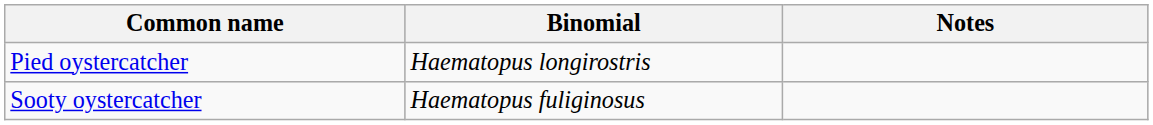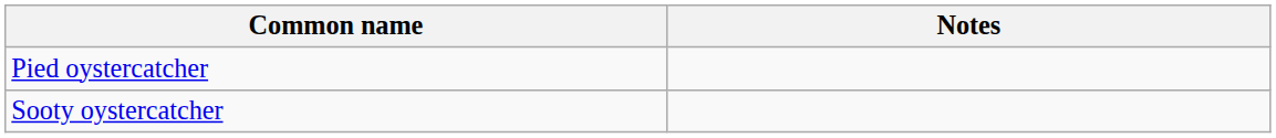- column: Binomial | Haematopus longirostris | Haematopus fuliginosus
